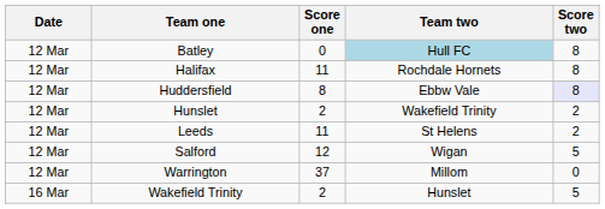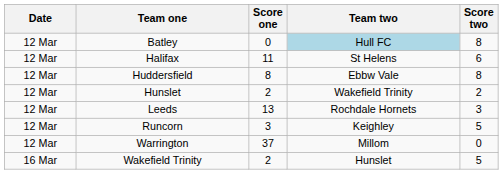Halifax | Team two: Rochdale Hornets -> St Helens
Halifax | Score two: 8 -> 6
Huddersfield | Score two: lavender background -> no background
Leeds | Score one: 11 -> 13
Leeds | Team two: St Helens -> Rochdale Hornets
Leeds | Score two: 2 -> 3
+ row: 12 Mar | Runcorn | 3 | Keighley | 5
- row: 12 Mar | Salford | 12 | Wigan | 5
